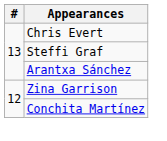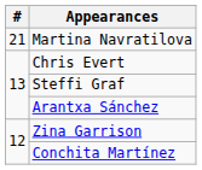+ row: 21 | Martina Navratilova
